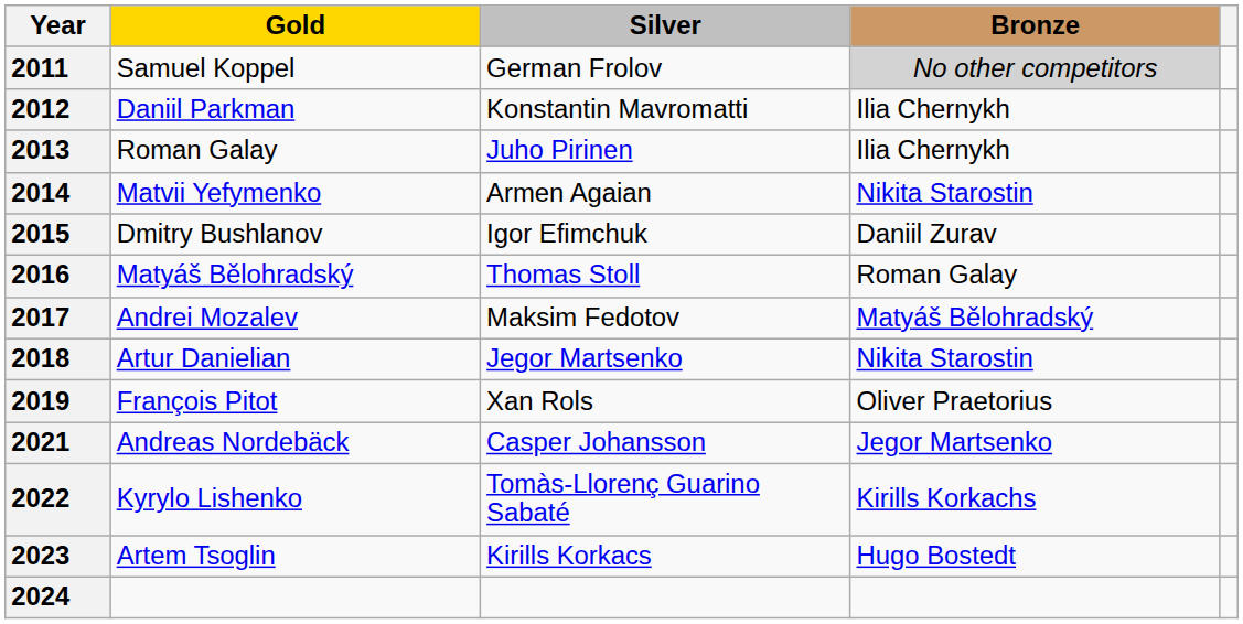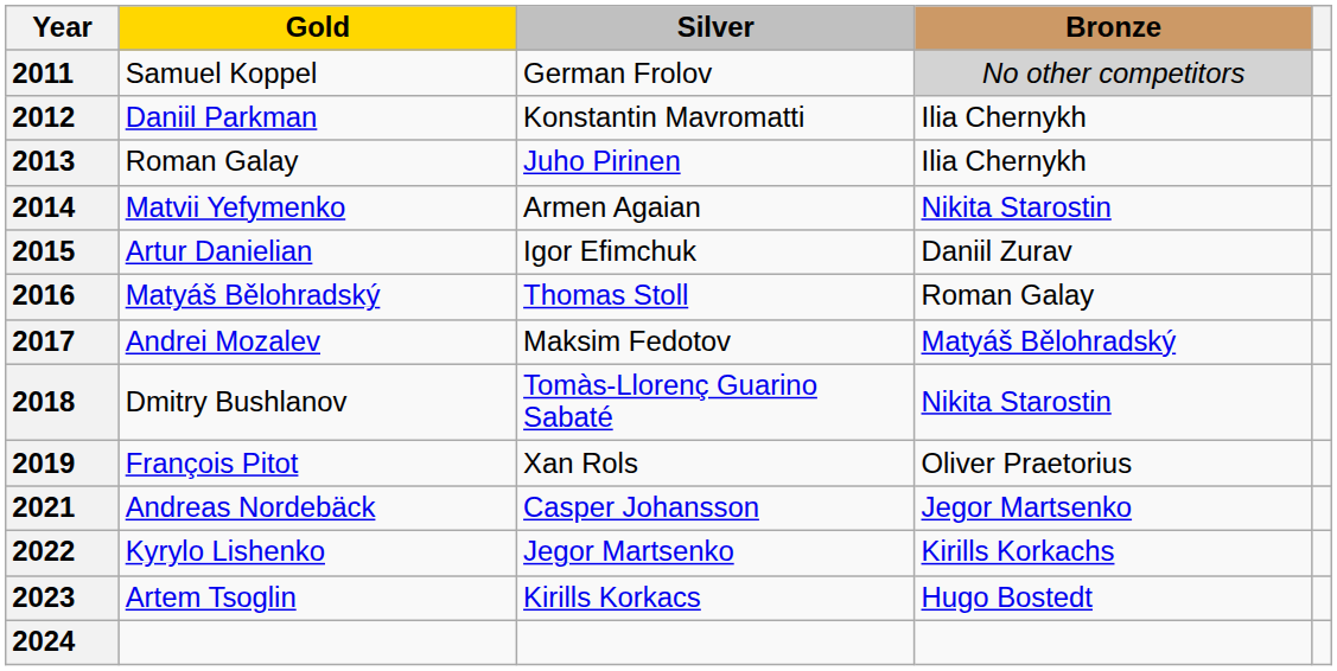2015 | Gold: Dmitry Bushlanov -> Artur Danielian
2018 | Gold: Artur Danielian -> Dmitry Bushlanov
2018 | Silver: Jegor Martsenko -> Tomàs-Llorenç Guarino Sabaté
2022 | Silver: Tomàs-Llorenç Guarino Sabaté -> Jegor Martsenko
